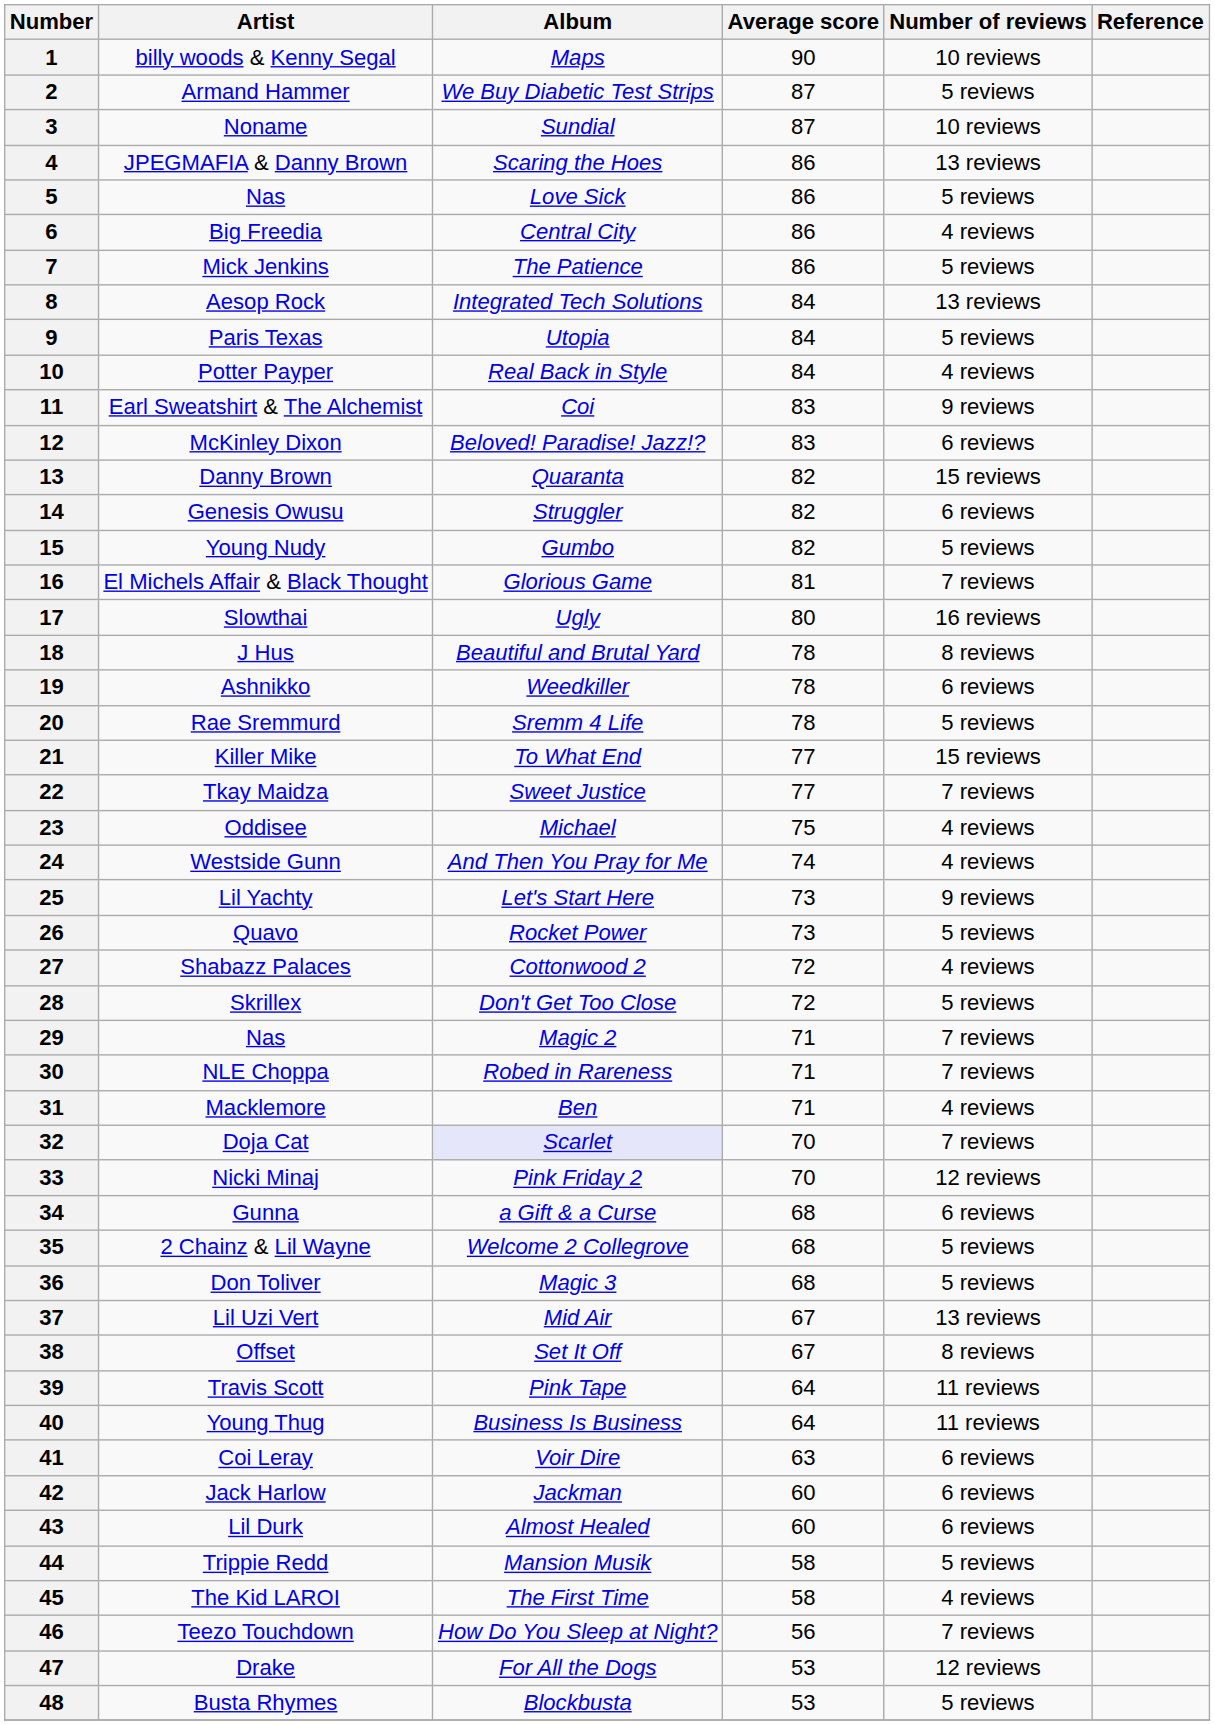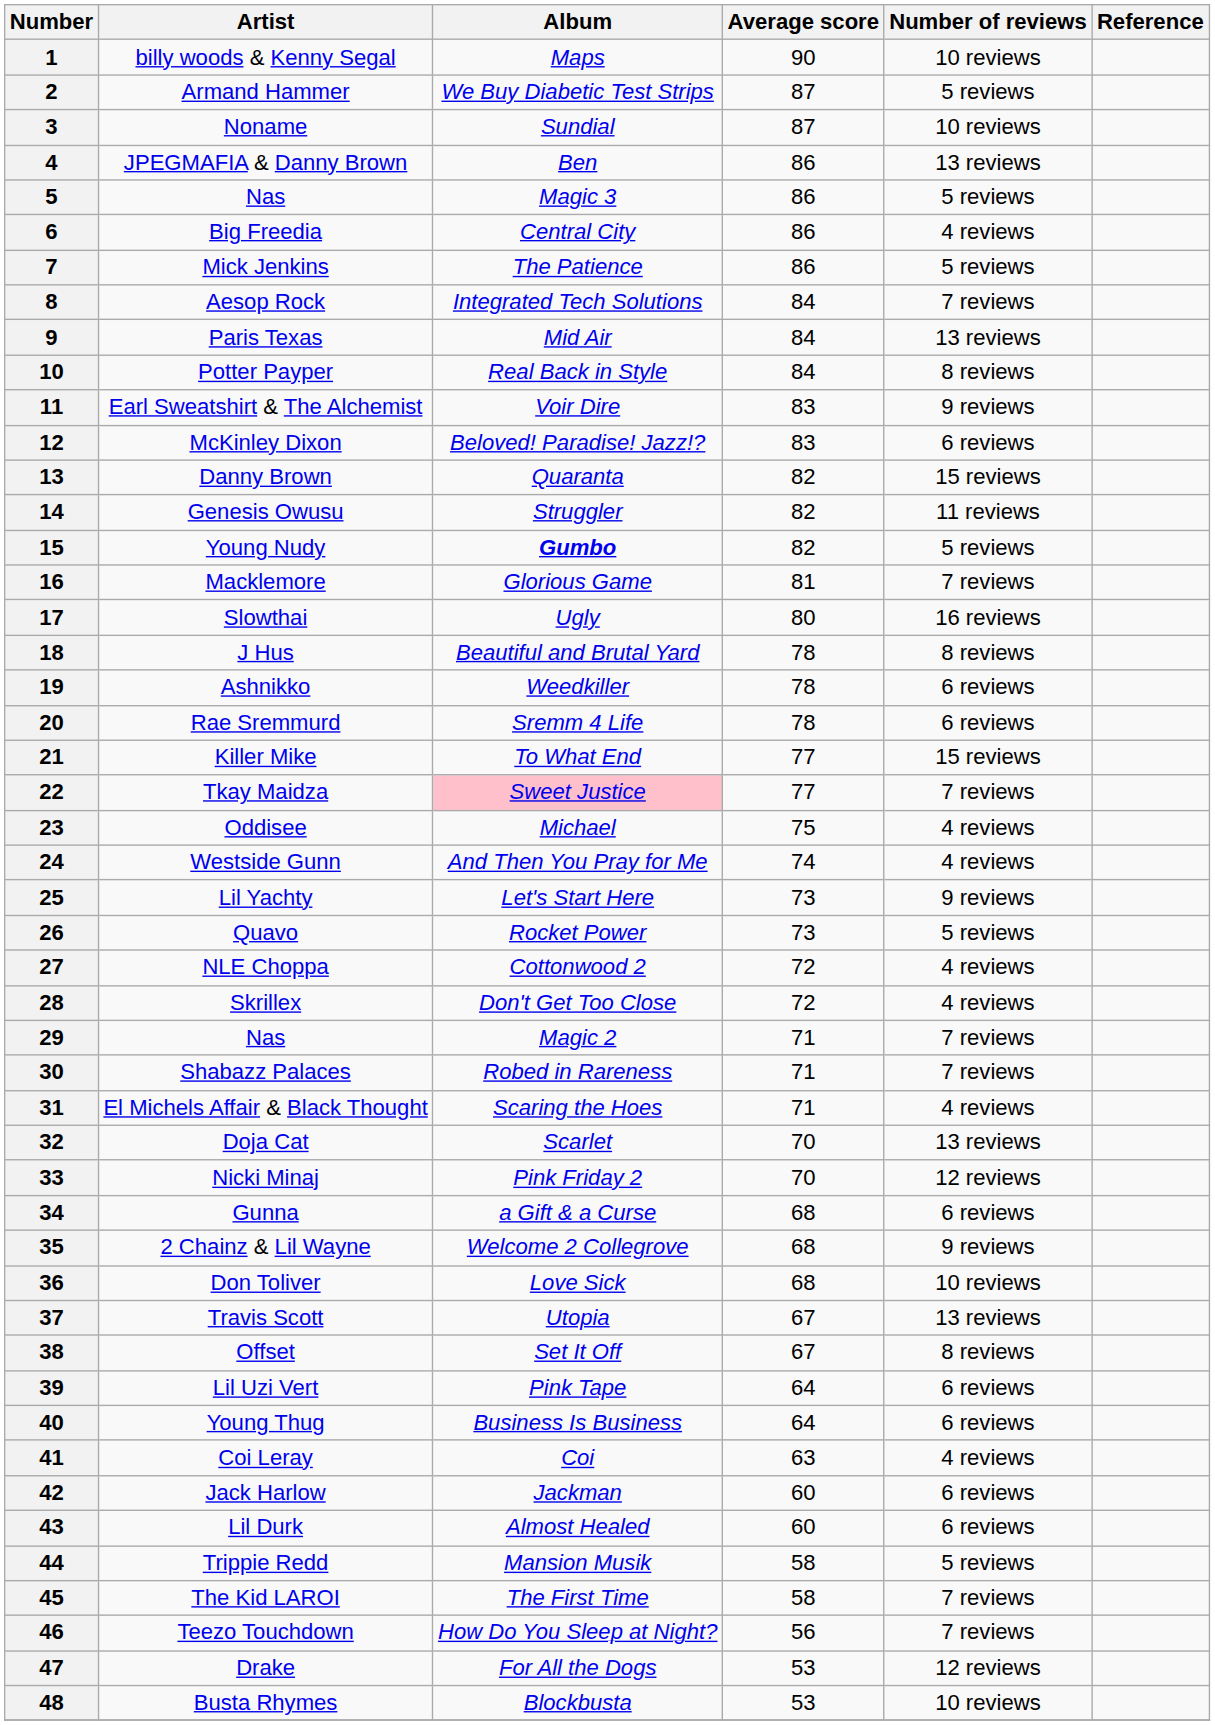4 | Album: Scaring the Hoes -> Ben
5 | Album: Love Sick -> Magic 3
8 | Number of reviews: 13 reviews -> 7 reviews
9 | Album: Utopia -> Mid Air
9 | Number of reviews: 5 reviews -> 13 reviews
10 | Number of reviews: 4 reviews -> 8 reviews
11 | Album: Coi -> Voir Dire
14 | Number of reviews: 6 reviews -> 11 reviews
15 | Album: normal -> bold
16 | Artist: El Michels Affair & Black Thought -> Macklemore
20 | Number of reviews: 5 reviews -> 6 reviews
22 | Album: no background -> pink background
27 | Artist: Shabazz Palaces -> NLE Choppa
28 | Number of reviews: 5 reviews -> 4 reviews
30 | Artist: NLE Choppa -> Shabazz Palaces
31 | Artist: Macklemore -> El Michels Affair & Black Thought
31 | Album: Ben -> Scaring the Hoes
32 | Album: lavender background -> no background
32 | Number of reviews: 7 reviews -> 13 reviews
35 | Number of reviews: 5 reviews -> 9 reviews
36 | Album: Magic 3 -> Love Sick
36 | Number of reviews: 5 reviews -> 10 reviews
37 | Artist: Lil Uzi Vert -> Travis Scott
37 | Album: Mid Air -> Utopia
39 | Artist: Travis Scott -> Lil Uzi Vert
39 | Number of reviews: 11 reviews -> 6 reviews
40 | Number of reviews: 11 reviews -> 6 reviews
41 | Album: Voir Dire -> Coi
41 | Number of reviews: 6 reviews -> 4 reviews
45 | Number of reviews: 4 reviews -> 7 reviews
48 | Number of reviews: 5 reviews -> 10 reviews
